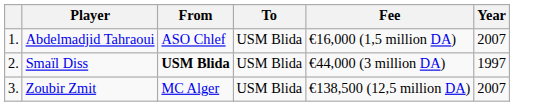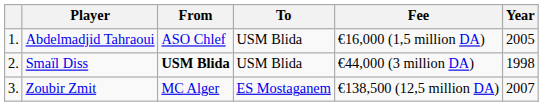Abdelmadjid Tahraoui | Year: 2007 -> 2005
Smaïl Diss | Year: 1997 -> 1998
Zoubir Zmit | To: USM Blida -> ES Mostaganem
